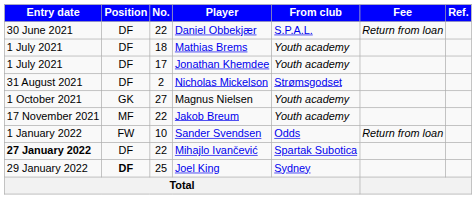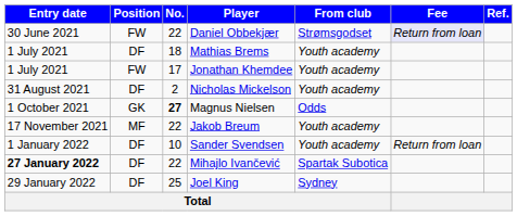Daniel Obbekjær | Position: DF -> FW
Daniel Obbekjær | From club: S.P.A.L. -> Strømsgodset
Daniel Obbekjær | Fee: no background -> lavender background
Jonathan Khemdee | Position: DF -> FW
Nicholas Mickelson | From club: Strømsgodset -> Youth academy
Magnus Nielsen | No.: normal -> bold
Magnus Nielsen | From club: Youth academy -> Odds
Sander Svendsen | Position: FW -> DF
Sander Svendsen | From club: Odds -> Youth academy
Joel King | Position: bold -> normal
